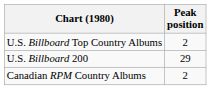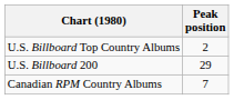Canadian RPM Country Albums | Peak position: 2 -> 7
